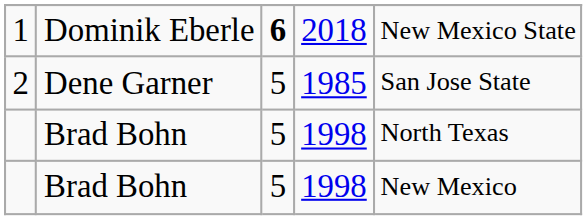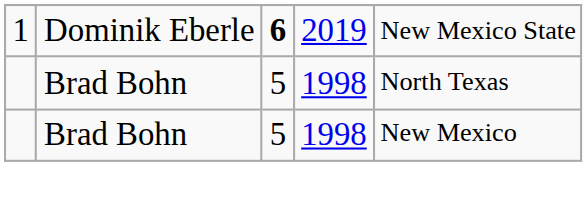1 | column 4: 2018 -> 2019
- row: 2 | Dene Garner | 5 | 1985 | San Jose State
